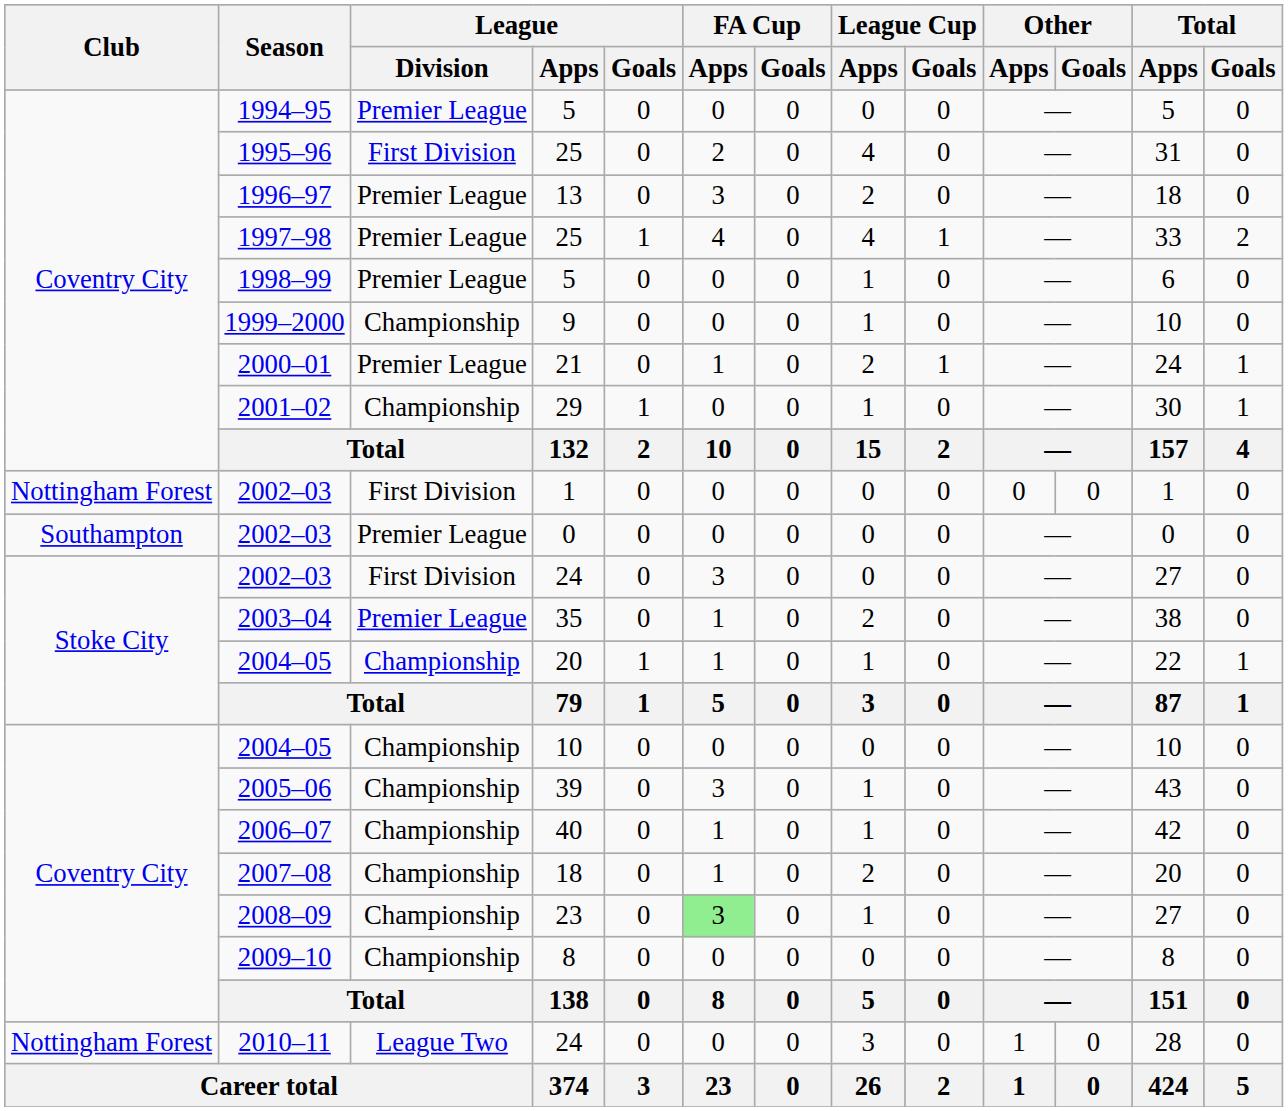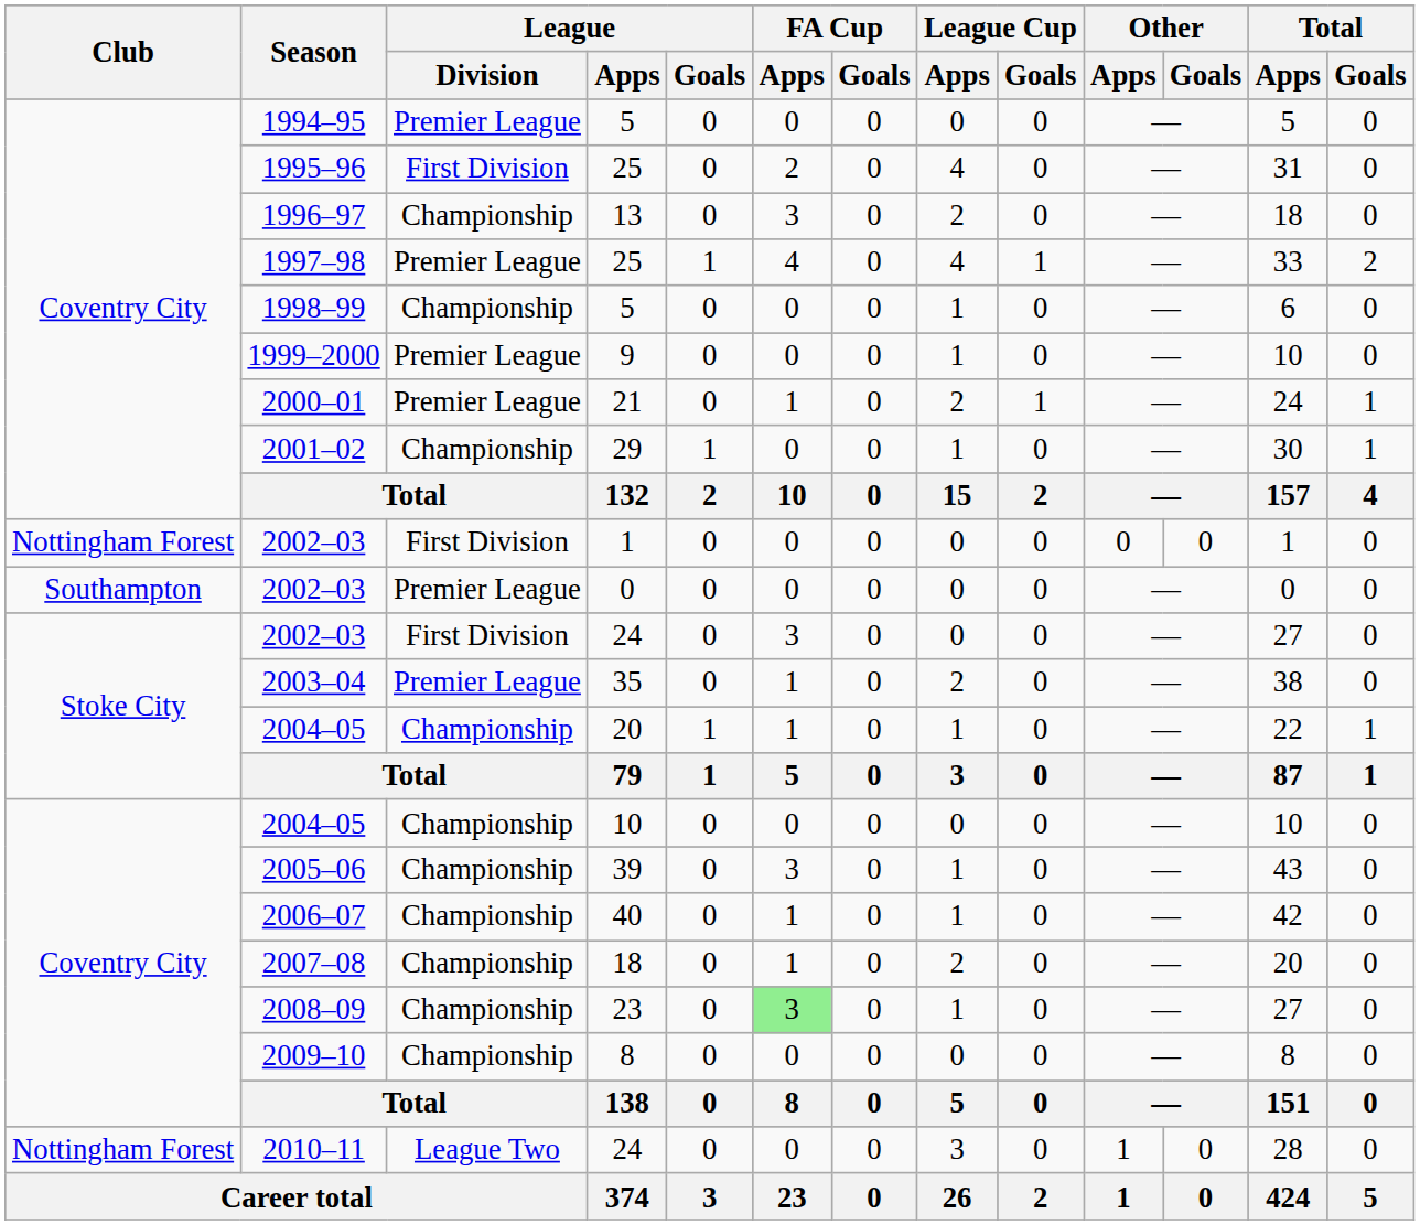1996–97 | League / Division: Premier League -> Championship
1998–99 | League / Division: Premier League -> Championship
1999–2000 | League / Division: Championship -> Premier League
